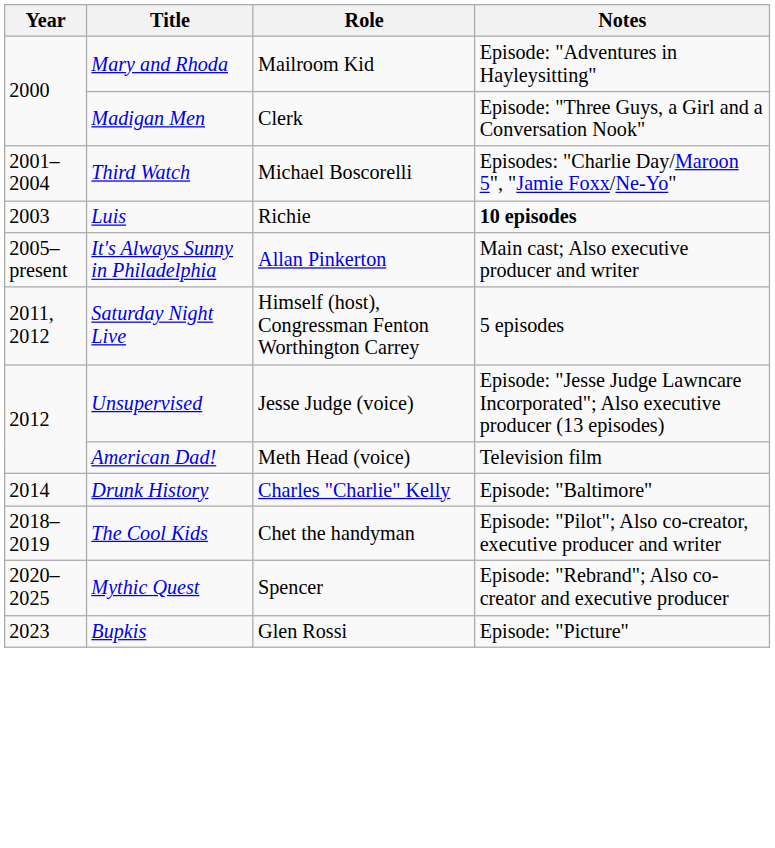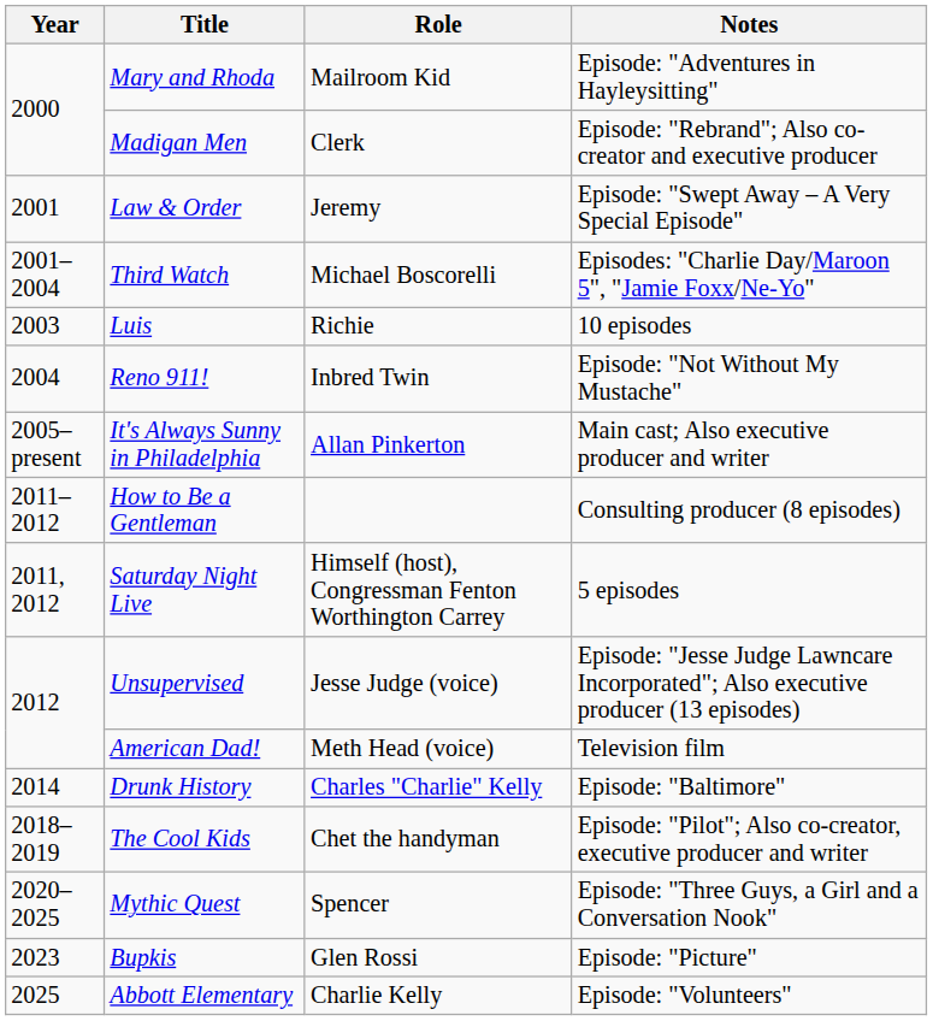Madigan Men | Notes: Episode: "Three Guys, a Girl and a Conversation Nook" -> Episode: "Rebrand"; Also co-creator and executive producer
+ row: 2001 | Law & Order | Jeremy | Episode: "Swept Away – A Very Special Episode"
Luis | Notes: bold -> normal
+ row: 2004 | Reno 911! | Inbred Twin | Episode: "Not Without My Mustache"
+ row: 2011–2012 | How to Be a Gentleman | Consulting producer (8 episodes)
Mythic Quest | Notes: Episode: "Rebrand"; Also co-creator and executive producer -> Episode: "Three Guys, a Girl and a Conversation Nook"
+ row: 2025 | Abbott Elementary | Charlie Kelly | Episode: "Volunteers"
